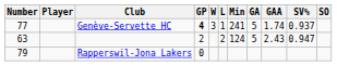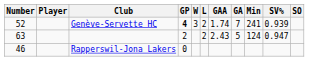columns swapped: Min <-> GAA
Genève-Servette HC | Number: 77 -> 52
Genève-Servette HC | L: 1 -> 2
Genève-Servette HC | GA: 5 -> 7
Genève-Servette HC | SV%: 0.937 -> 0.939
Rapperswil-Jona Lakers | Number: 79 -> 46
